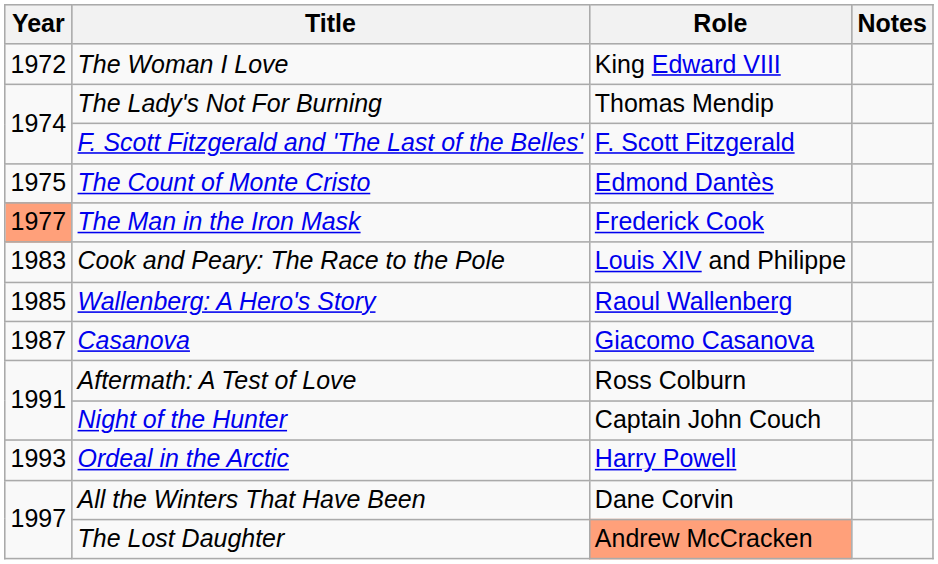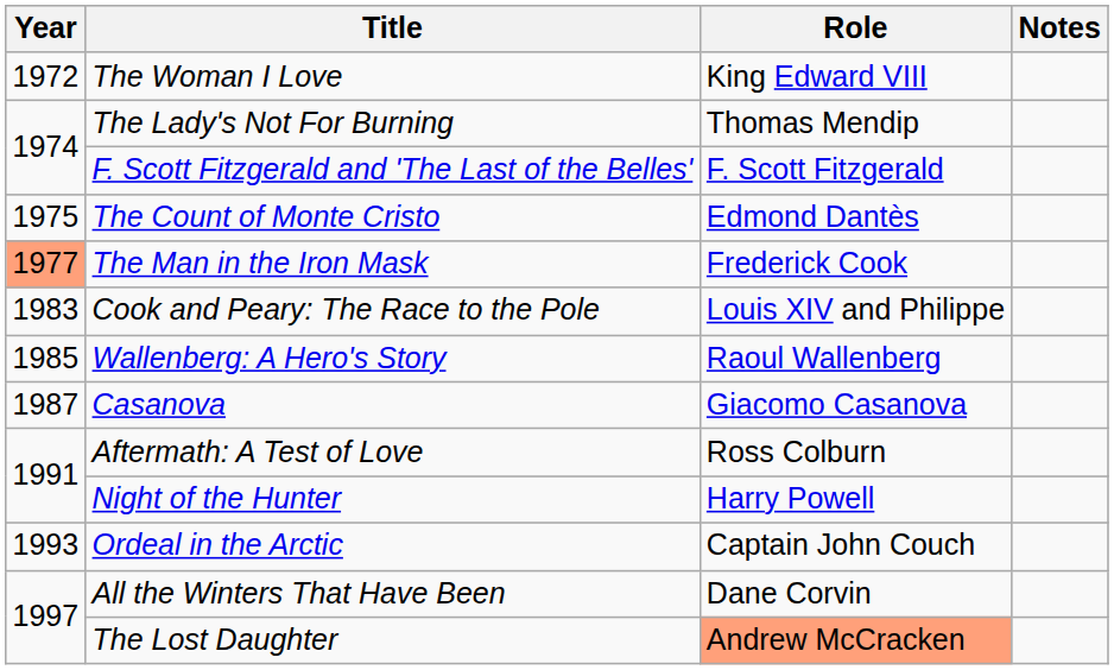Night of the Hunter | Role: Captain John Couch -> Harry Powell
Ordeal in the Arctic | Role: Harry Powell -> Captain John Couch
